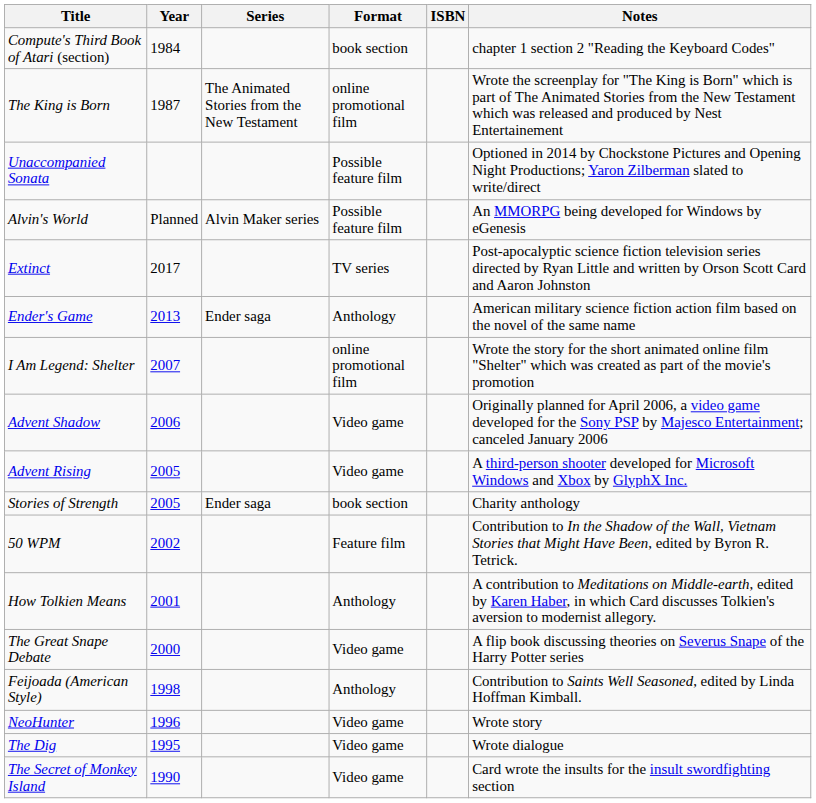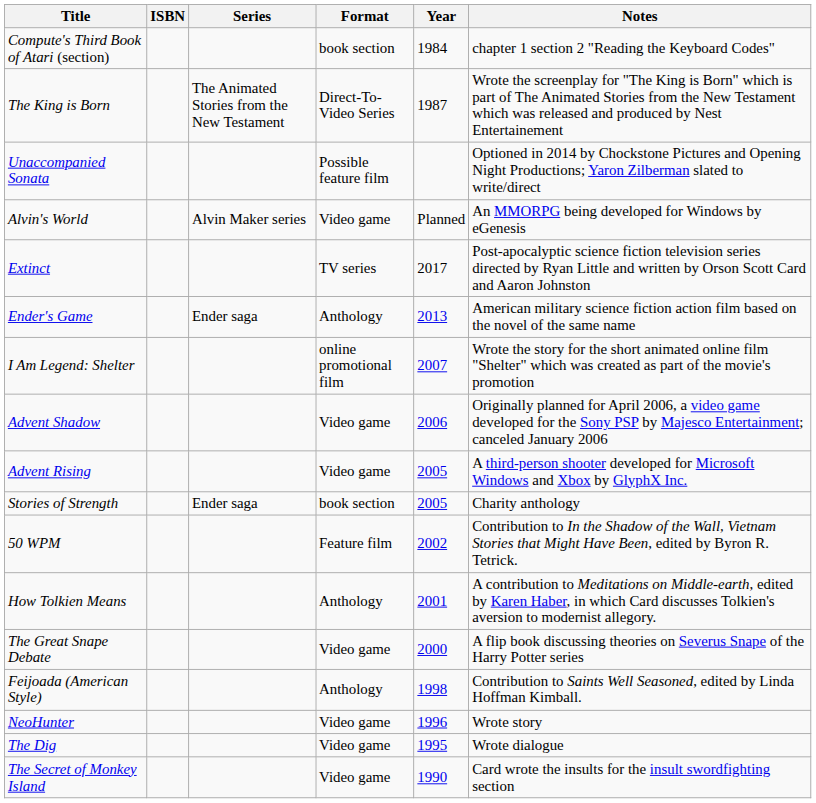columns swapped: Year <-> ISBN
The King is Born | Format: online promotional film -> Direct-To-Video Series
Alvin's World | Format: Possible feature film -> Video game
